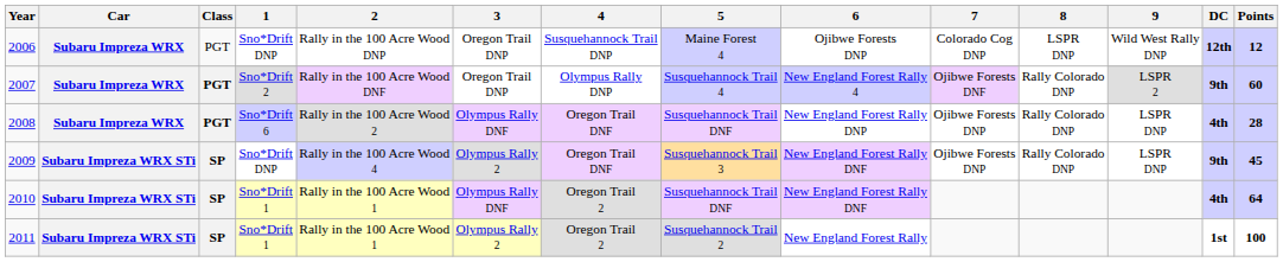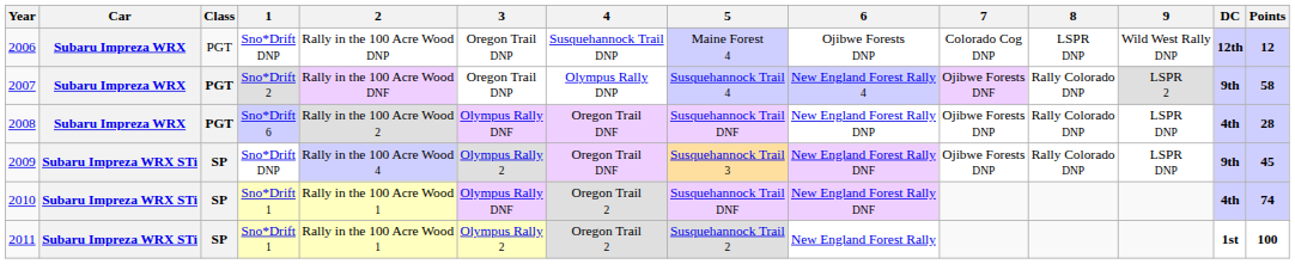2007 | Points: 60 -> 58
2010 | Points: 64 -> 74
